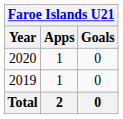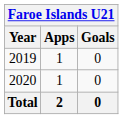rows swapped: 2019 <-> 2020
